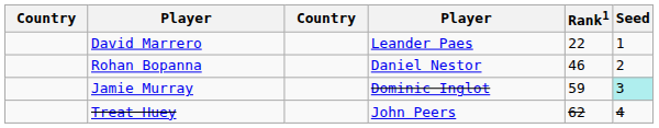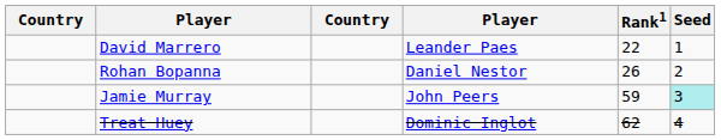Rohan Bopanna | Rank1: 46 -> 26
Jamie Murray | column 4: Dominic Inglot -> John Peers
Treat Huey | column 4: John Peers -> Dominic Inglot
